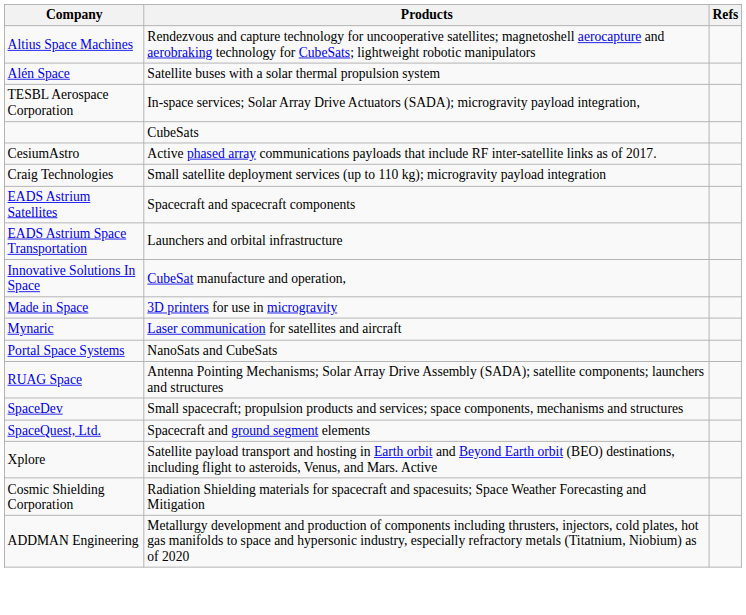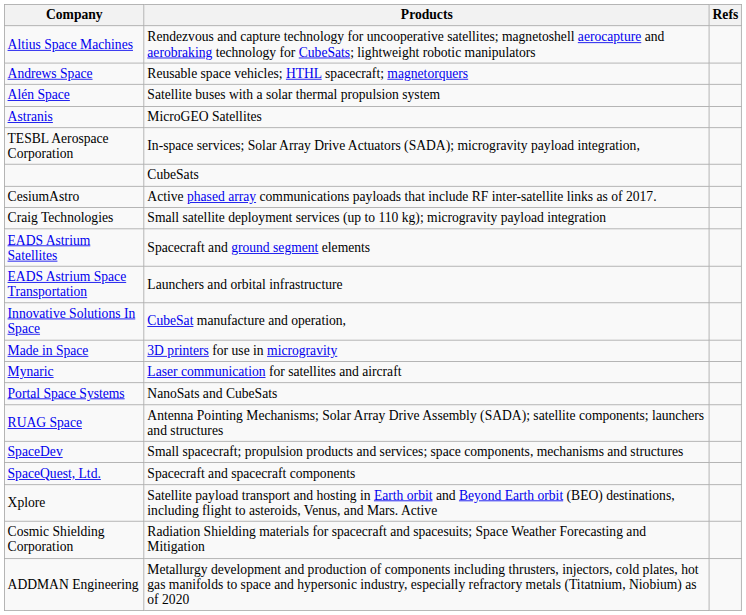+ row: Andrews Space | Reusable space vehicles; HTHL spacecraft; magnetorquers
+ row: Astranis | MicroGEO Satellites
EADS Astrium Satellites | Products: Spacecraft and spacecraft components -> Spacecraft and ground segment elements
SpaceQuest, Ltd. | Products: Spacecraft and ground segment elements -> Spacecraft and spacecraft components
